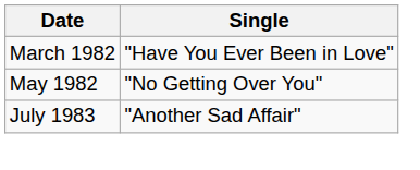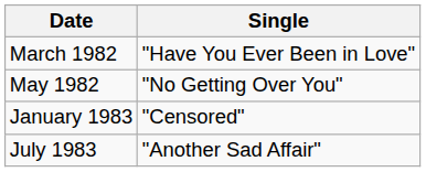+ row: January 1983 | "Censored"
